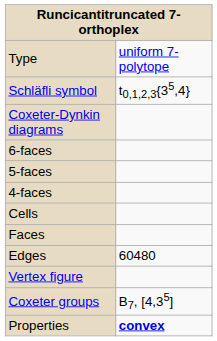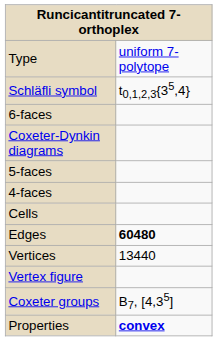rows swapped: Coxeter-Dynkin diagrams <-> 6-faces
- row: Faces
Edges | column 2: normal -> bold
+ row: Vertices | 13440
